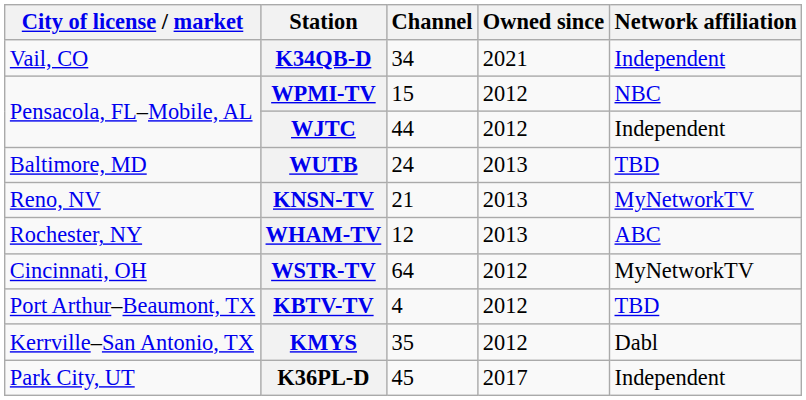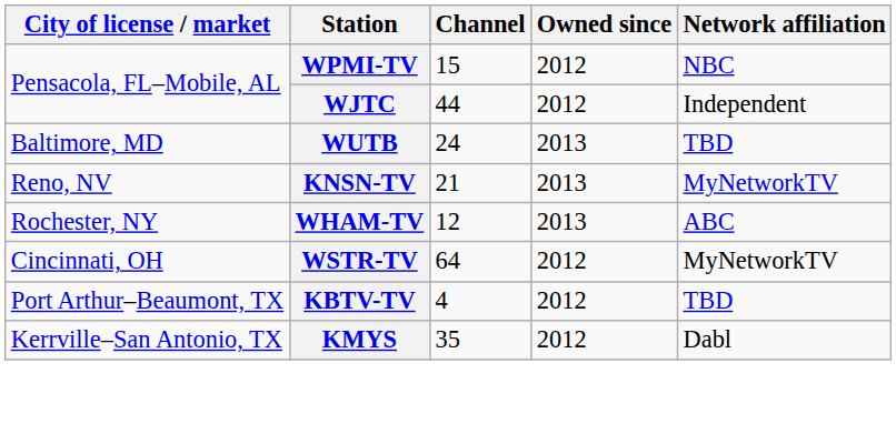- row: Vail, CO | K34QB-D | 34 | 2021 | Independent
- row: Park City, UT | K36PL-D | 45 | 2017 | Independent
